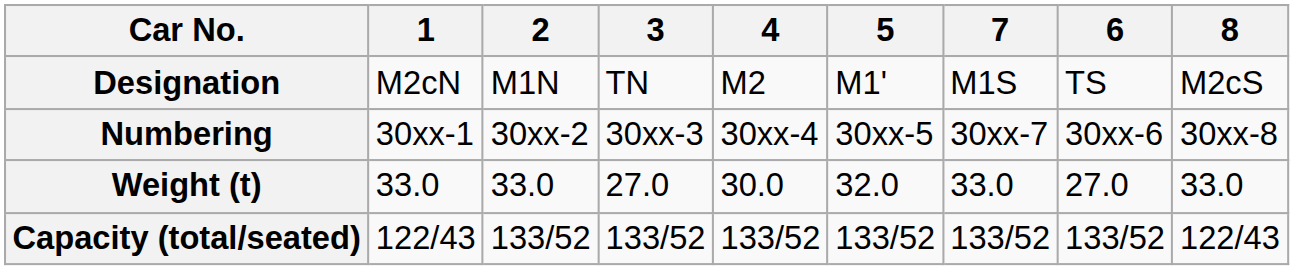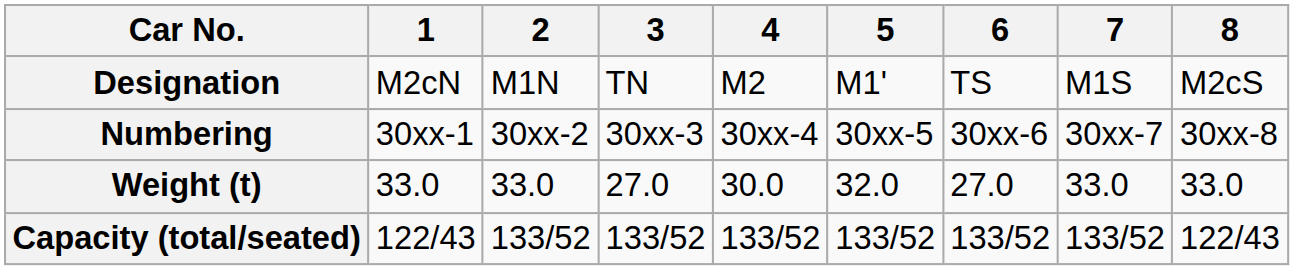columns swapped: 6 <-> 7
